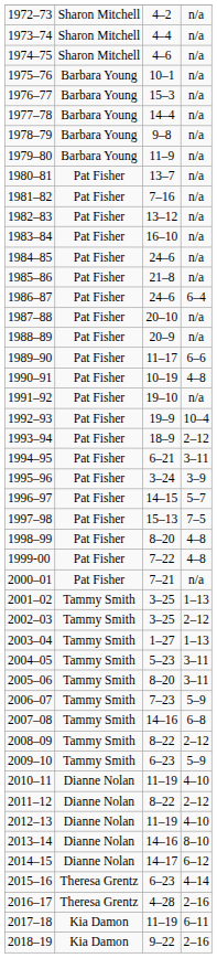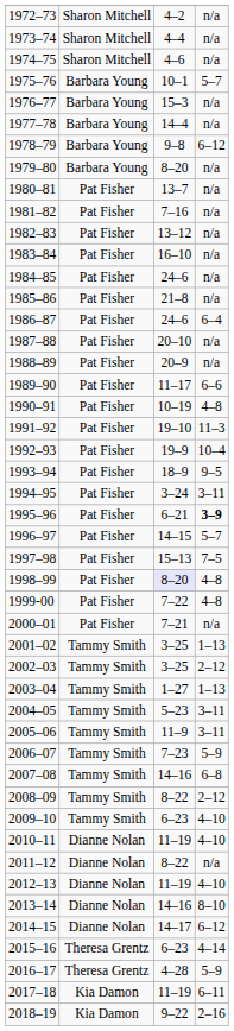1975–76 | column 4: n/a -> 5–7
1978–79 | column 4: n/a -> 6–12
1979–80 | column 3: 11–9 -> 8–20
1991–92 | column 4: n/a -> 11–3
1993–94 | column 4: 2–12 -> 9–5
1994–95 | column 3: 6–21 -> 3–24
1995–96 | column 3: 3–24 -> 6–21
1995–96 | column 4: normal -> bold
1998–99 | column 3: no background -> lavender background
2005–06 | column 3: 8–20 -> 11–9
2009–10 | column 4: 5–9 -> 4–10
2011–12 | column 4: 2–12 -> n/a
2016–17 | column 4: 2–16 -> 5–9
